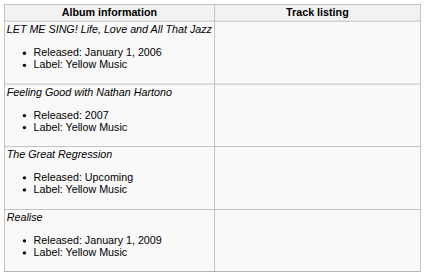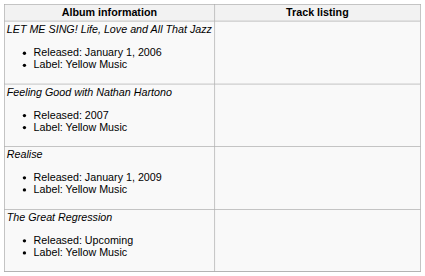rows swapped: Realise Released: January 1, 2009 Label: Yellow Music <-> The Great Regression Released: Upcoming Label: Yellow Music
